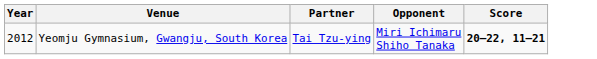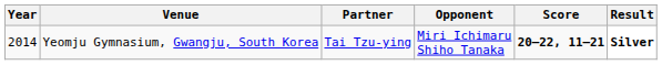+ column: Result | Silver
Yeomju Gymnasium, Gwangju, South Korea | Year: 2012 -> 2014
